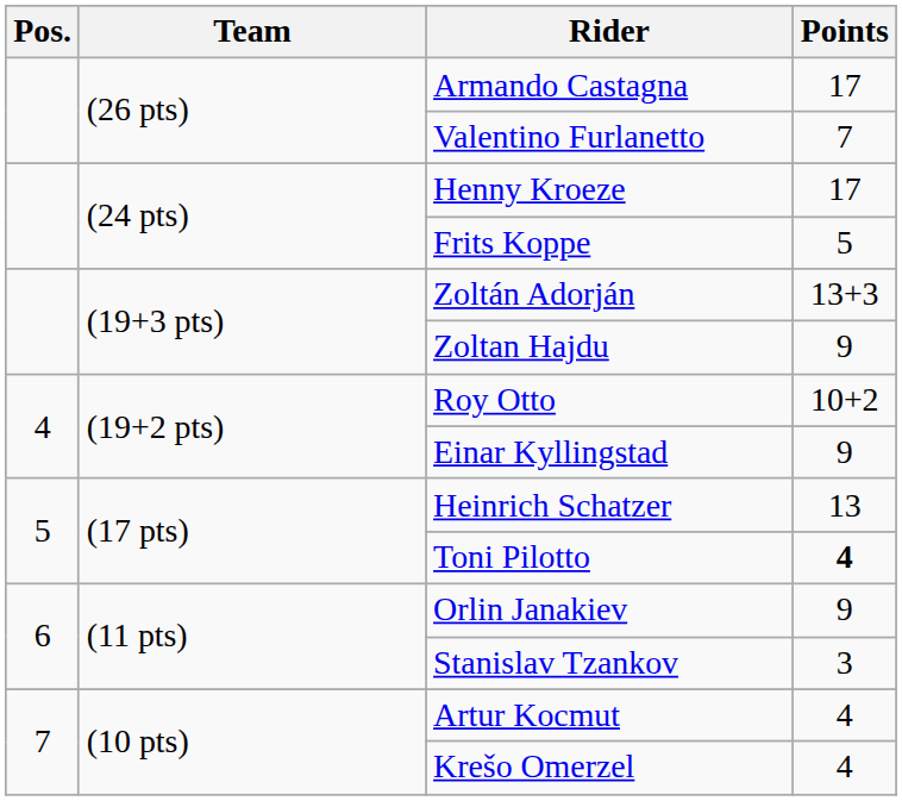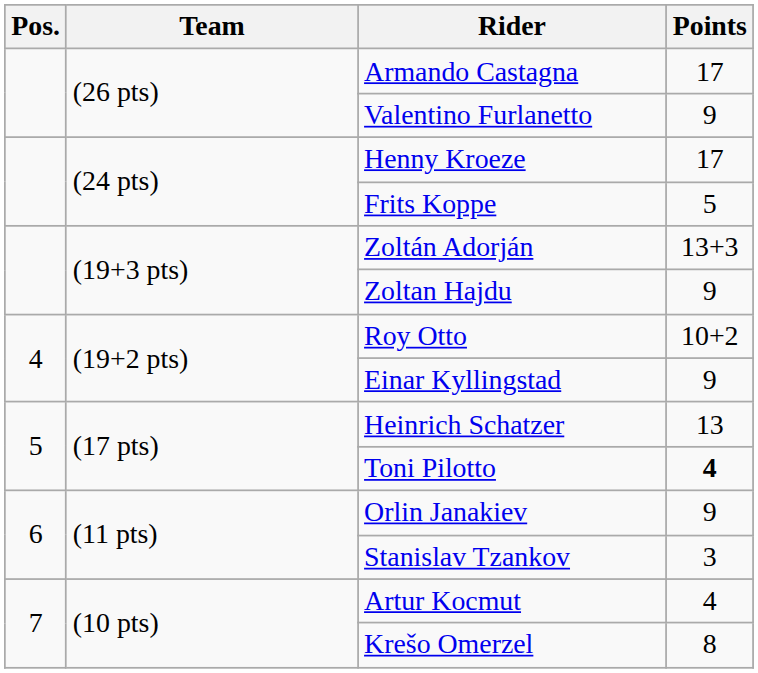Valentino Furlanetto | Points: 7 -> 9
Krešo Omerzel | Points: 4 -> 8
